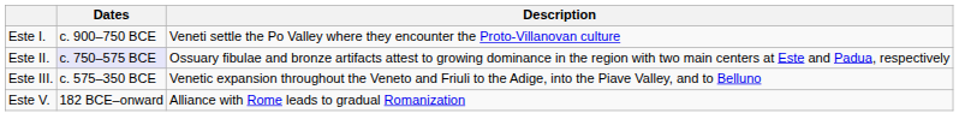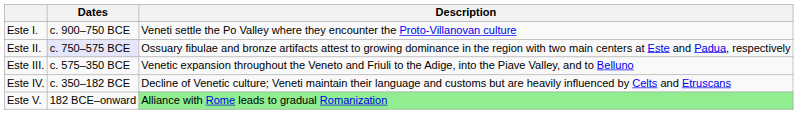+ row: Este IV. | c. 350–182 BCE | Decline of Venetic culture; Veneti maintain their language and customs but are heavily influenced by Celts and Etruscans
Este V. | Description: no background -> lightgreen background
